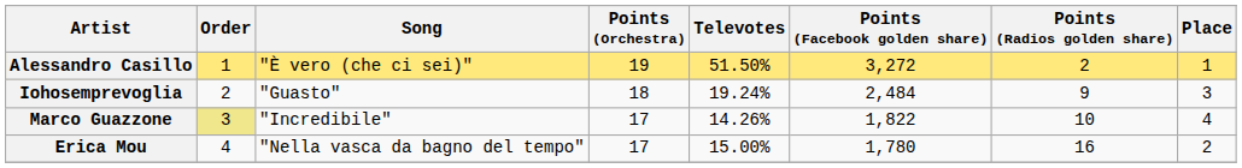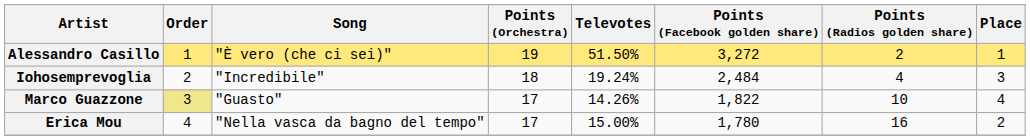Iohosemprevoglia | Song: "Guasto" -> "Incredibile"
Iohosemprevoglia | Points (Radios golden share): 9 -> 4
Marco Guazzone | Song: "Incredibile" -> "Guasto"
